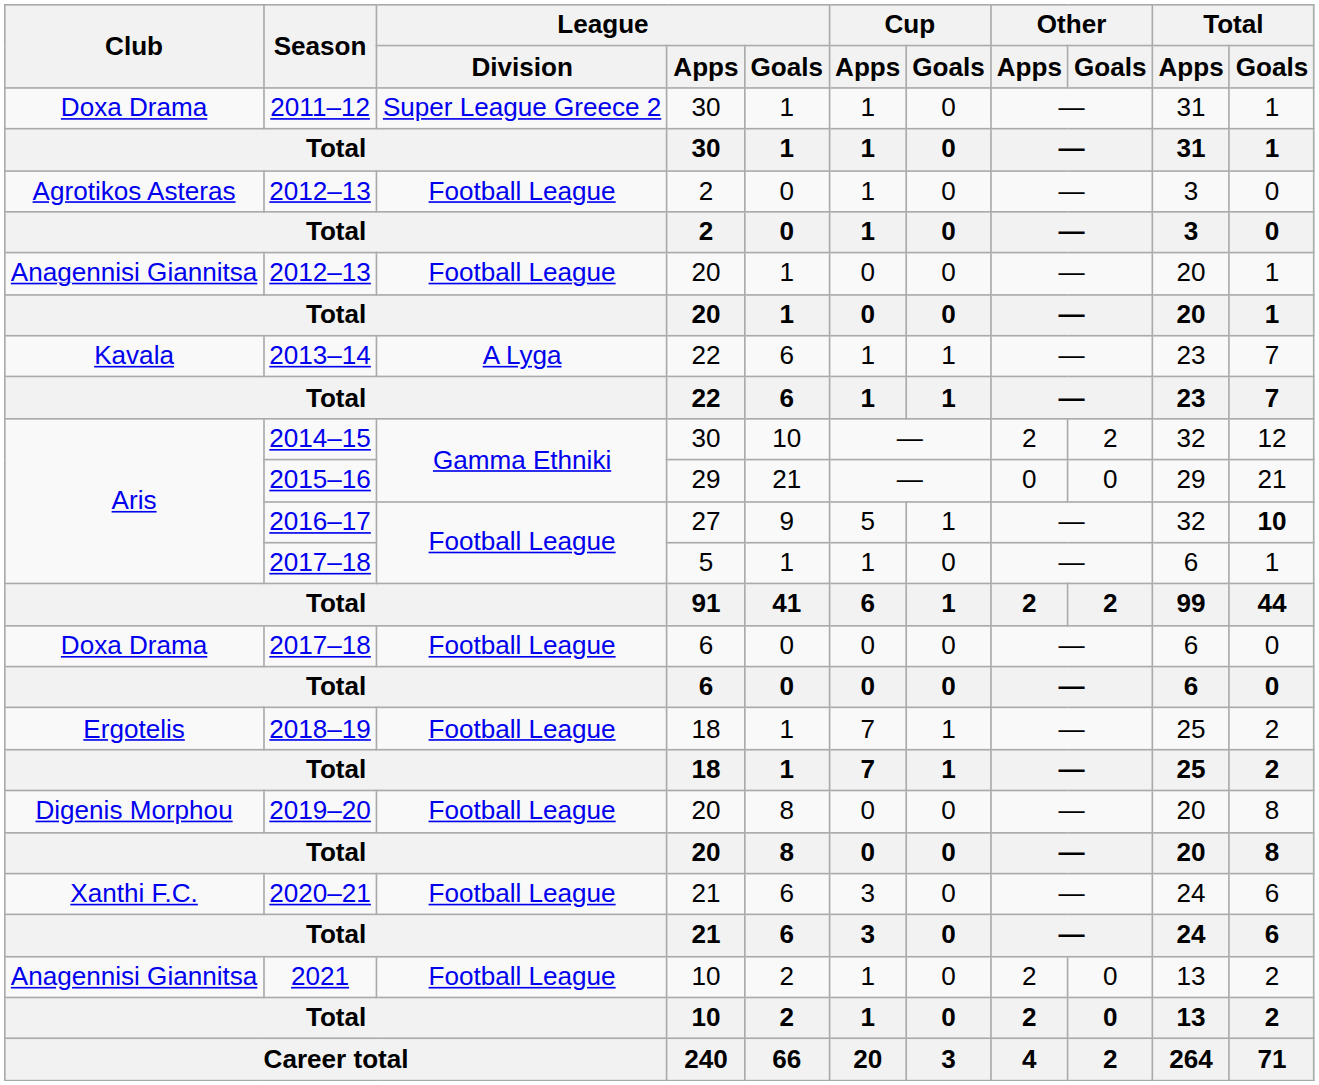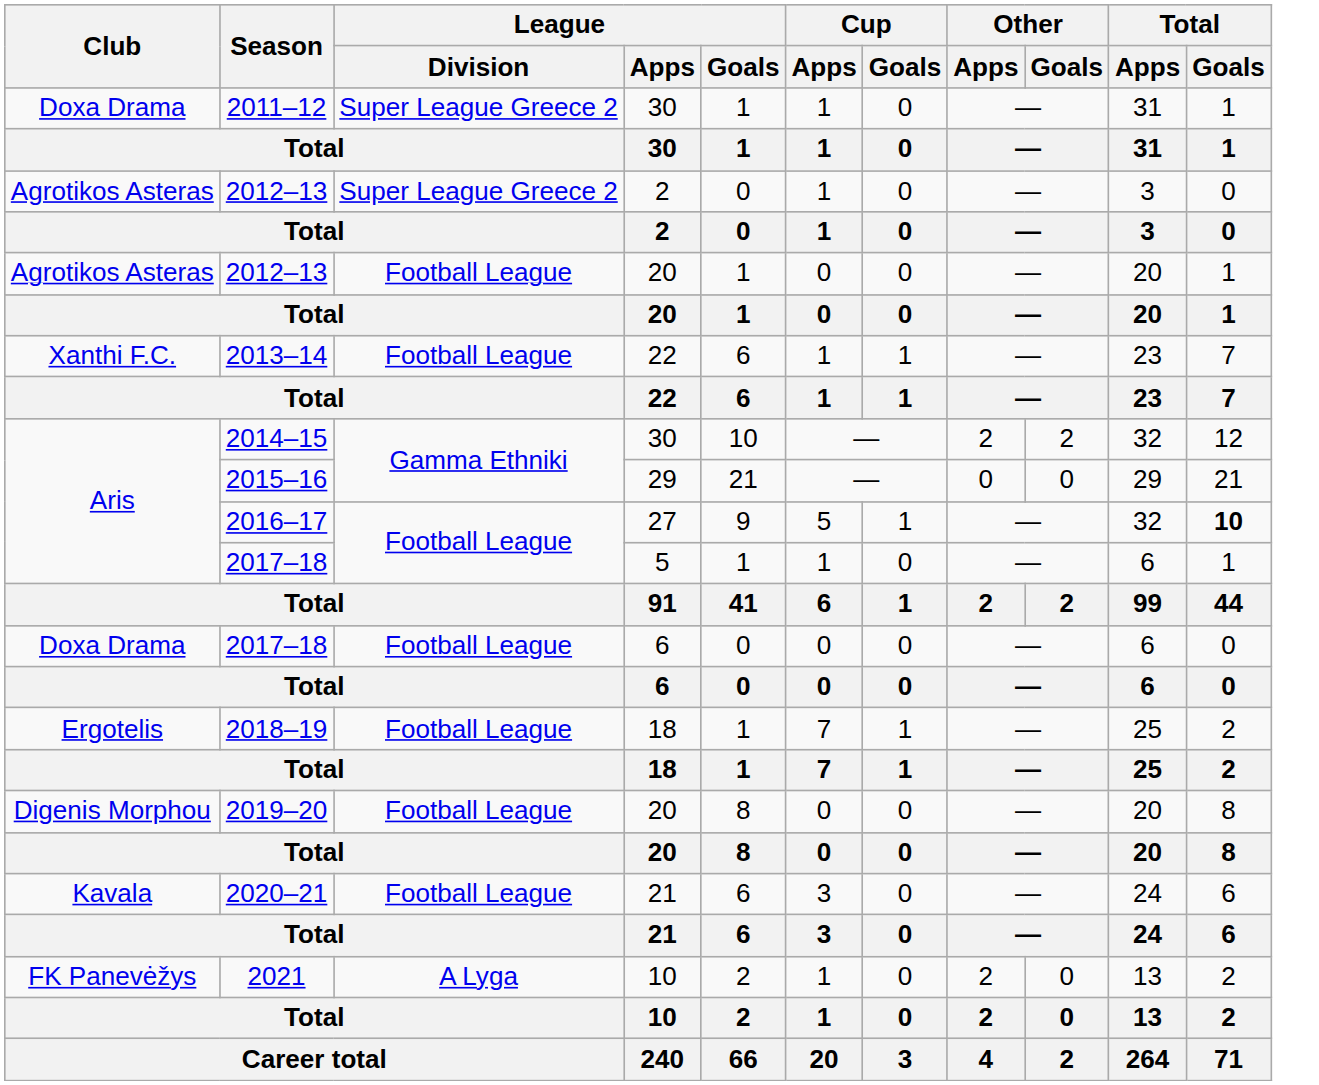2012–13 / 2 | League / Division: Football League -> Super League Greece 2
2012–13 / 20 | Club: Anagennisi Giannitsa -> Agrotikos Asteras
2013–14 | Club: Kavala -> Xanthi F.C.
2013–14 | League / Division: A Lyga -> Football League
2020–21 | Club: Xanthi F.C. -> Kavala
2021 | Club: Anagennisi Giannitsa -> FK Panevėžys
2021 | League / Division: Football League -> A Lyga
